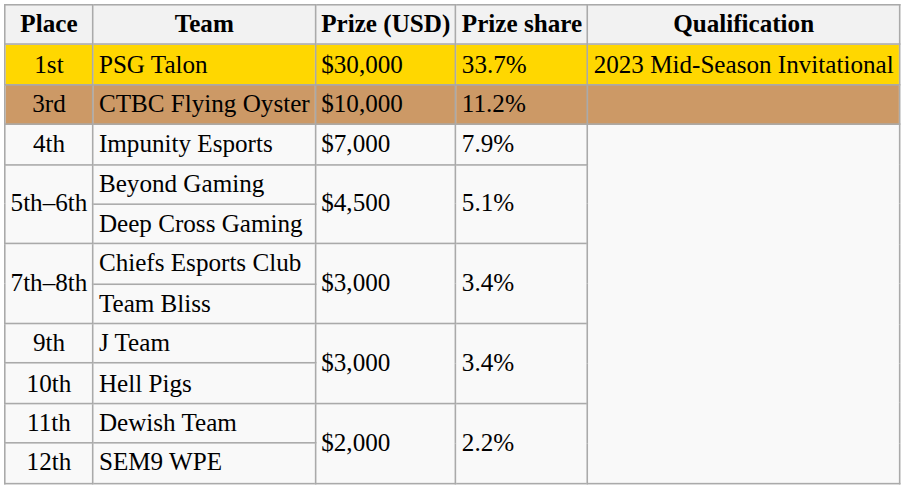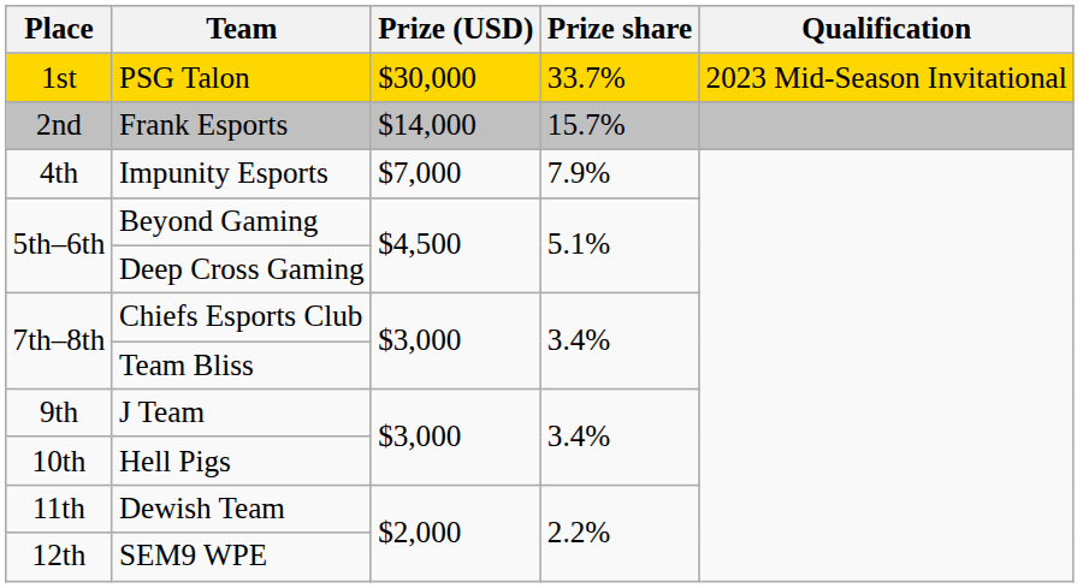+ row: 2nd | Frank Esports | $14,000 | 15.7%
- row: 3rd | CTBC Flying Oyster | $10,000 | 11.2%
